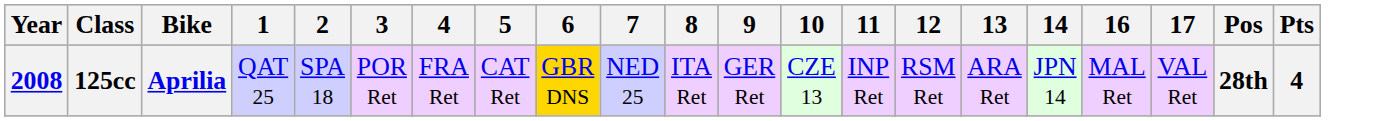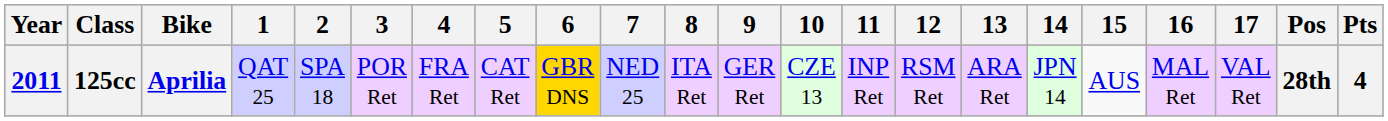+ column: 15 | AUS
125cc | Year: 2008 -> 2011
